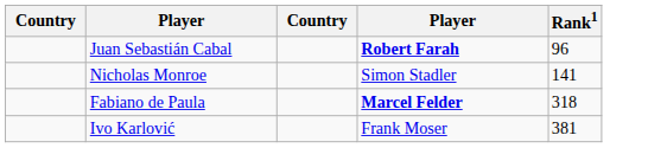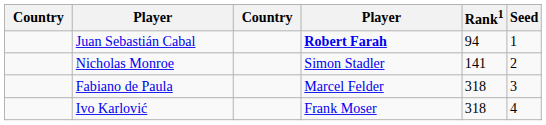+ column: Seed | 1 | 2 | 3 | 4
Juan Sebastián Cabal | Rank1: 96 -> 94
Fabiano de Paula | column 4: bold -> normal
Ivo Karlović | Rank1: 381 -> 318
